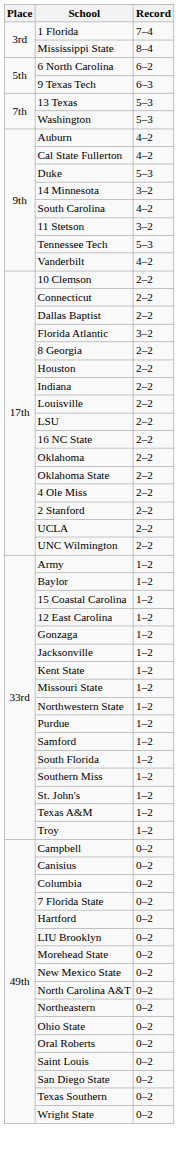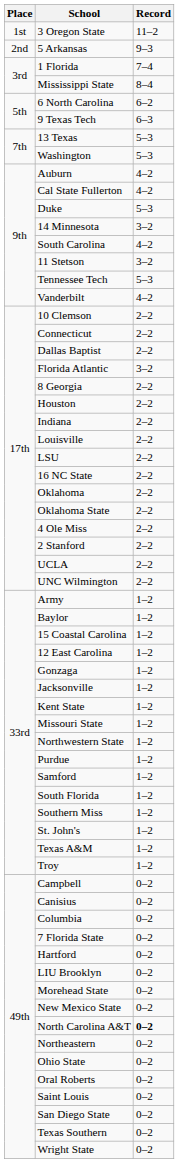+ row: 1st | 3 Oregon State | 11–2
+ row: 2nd | 5 Arkansas | 9–3
North Carolina A&T | Record: normal -> bold
